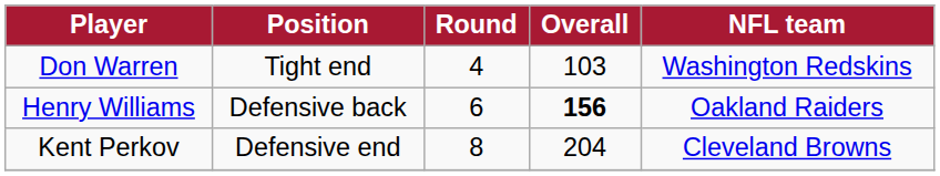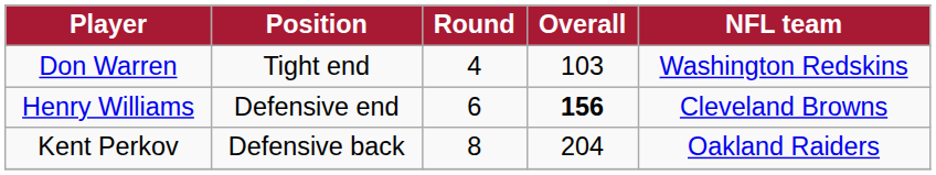Henry Williams | Position: Defensive back -> Defensive end
Henry Williams | NFL team: Oakland Raiders -> Cleveland Browns
Kent Perkov | Position: Defensive end -> Defensive back
Kent Perkov | NFL team: Cleveland Browns -> Oakland Raiders
